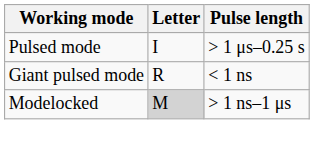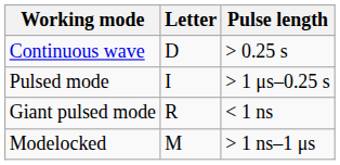+ row: Continuous wave | D | > 0.25 s
Modelocked | Letter: lightgrey background -> no background
